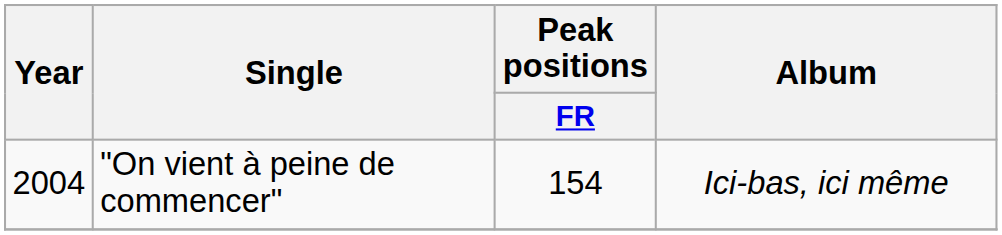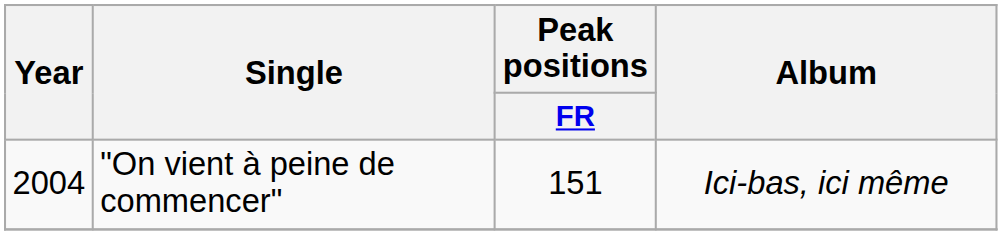"On vient à peine de commencer" | Peak positions / FR: 154 -> 151
